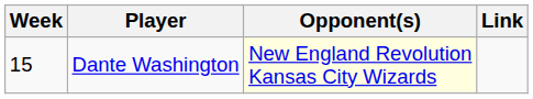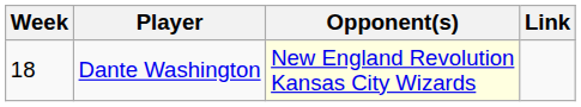Dante Washington | Week: 15 -> 18
